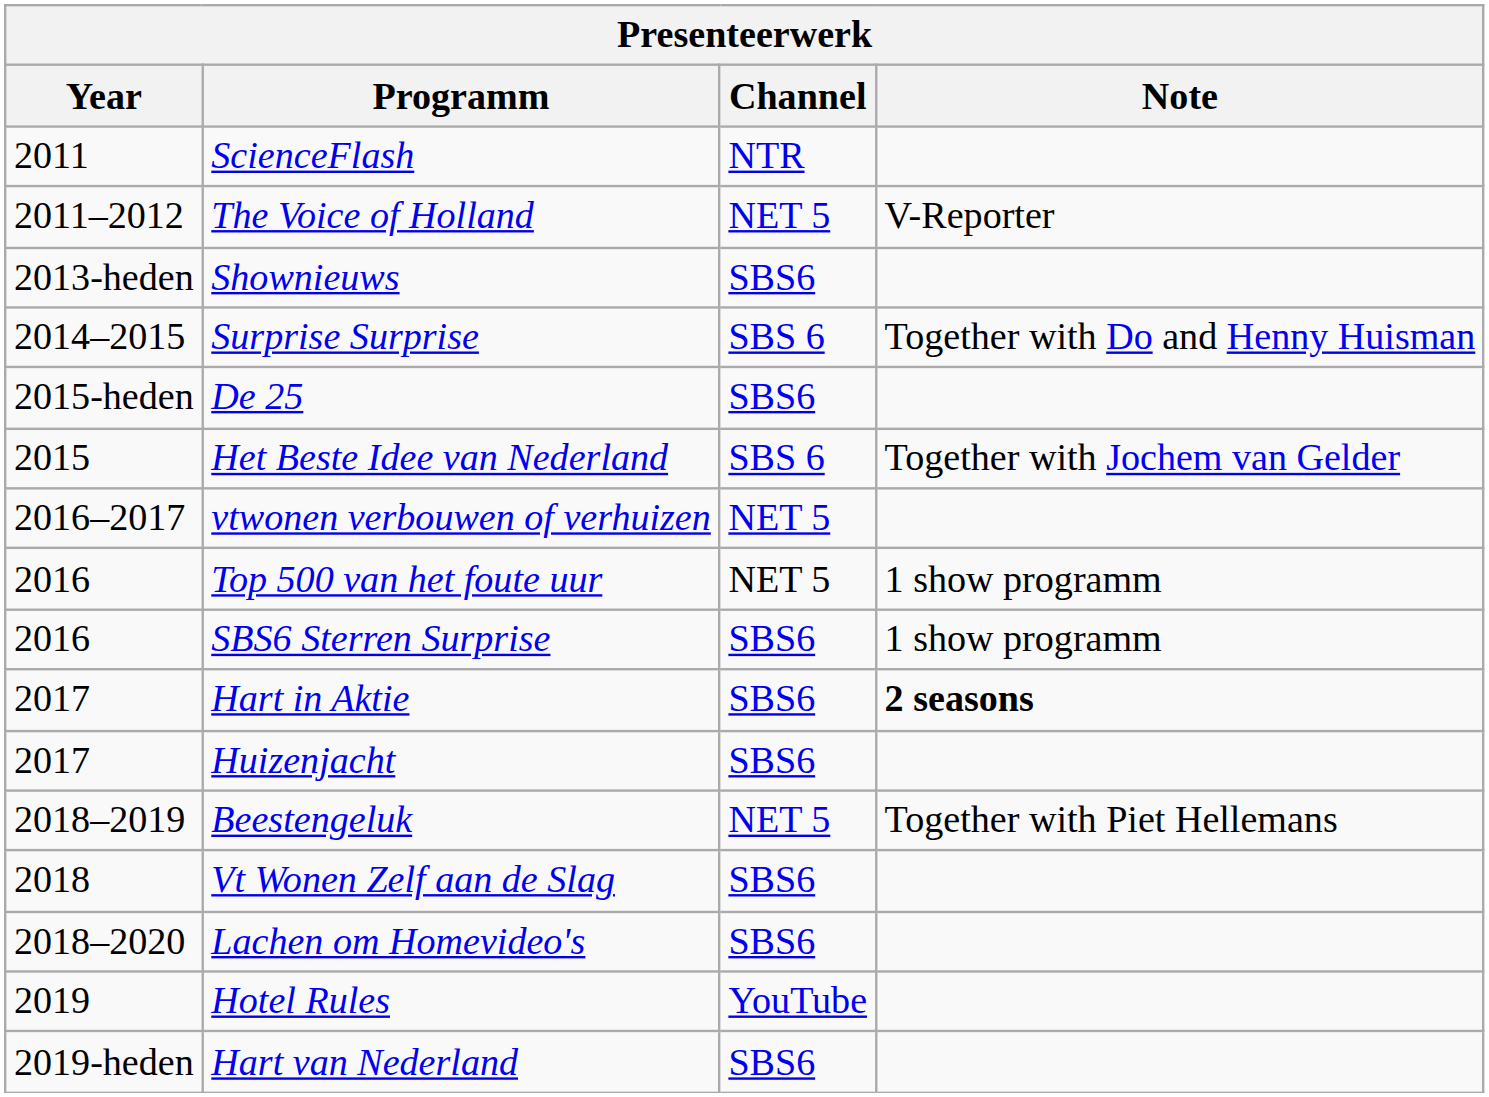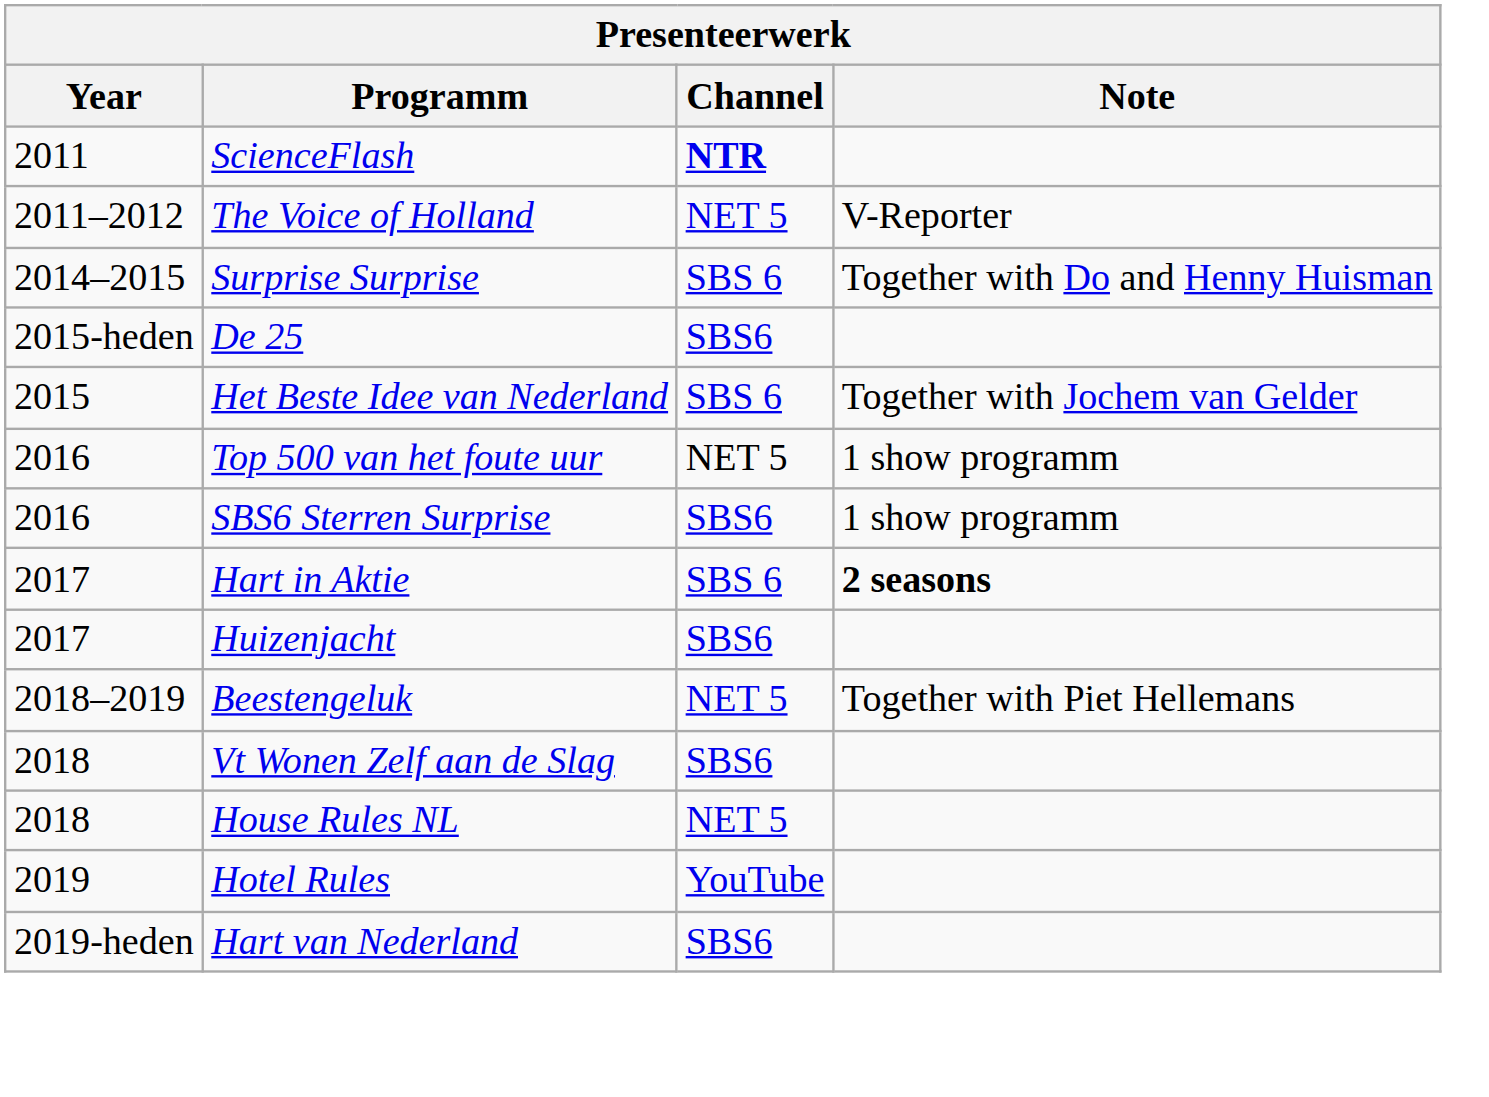ScienceFlash | Channel: normal -> bold
- row: 2013-heden | Shownieuws | SBS6
- row: 2016–2017 | vtwonen verbouwen of verhuizen | NET 5
Hart in Aktie | Channel: SBS6 -> SBS 6
- row: 2018–2020 | Lachen om Homevideo's | SBS6
+ row: 2018 | House Rules NL | NET 5
